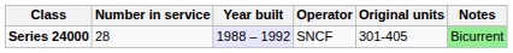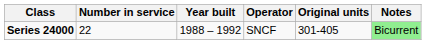Series 24000 | Number in service: 28 -> 22
Series 24000 | Year built: lavender background -> no background
